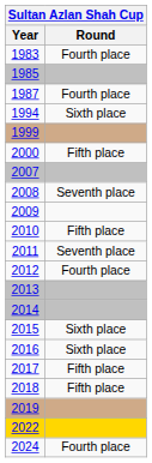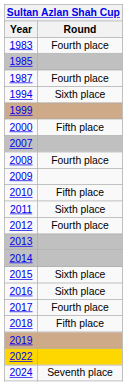2008 | Round: Seventh place -> Fourth place
2011 | Round: Seventh place -> Sixth place
2017 | Round: Fifth place -> Fourth place
2024 | Round: Fourth place -> Seventh place
